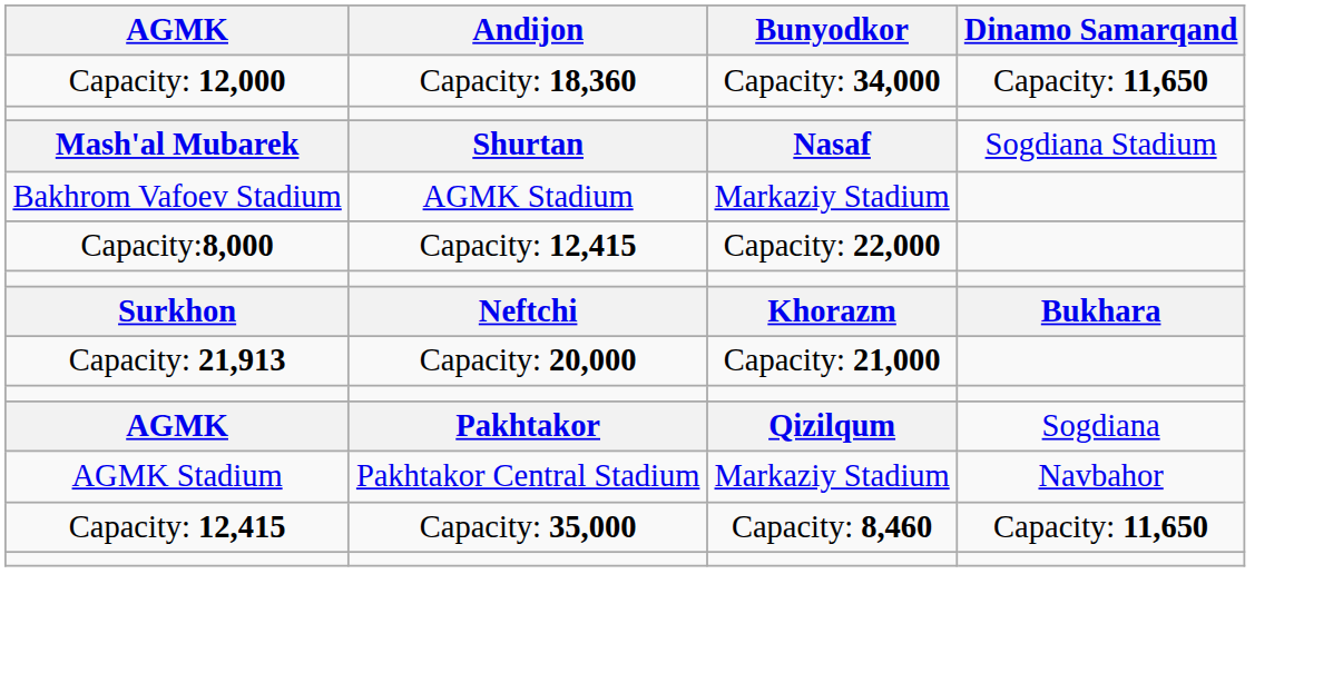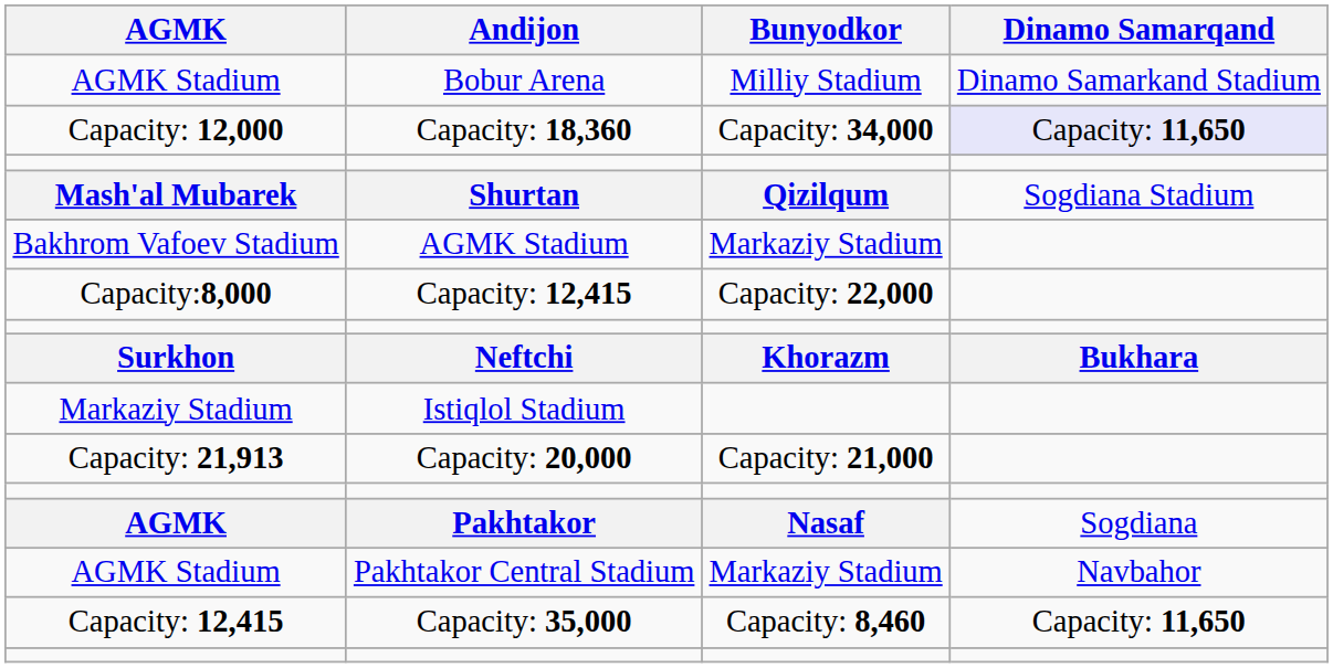+ row: AGMK Stadium | Bobur Arena | Milliy Stadium | Dinamo Samarkand Stadium
Capacity: 18,360 | Dinamo Samarqand: no background -> lavender background
Shurtan | Bunyodkor: Nasaf -> Qizilqum
+ row: Markaziy Stadium | Istiqlol Stadium
Pakhtakor | Bunyodkor: Qizilqum -> Nasaf
